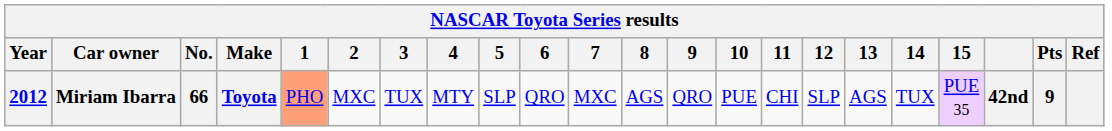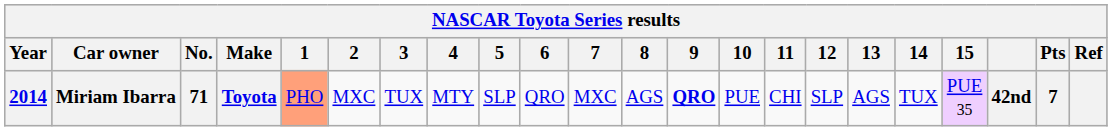Miriam Ibarra | Year: 2012 -> 2014
Miriam Ibarra | No.: 66 -> 71
Miriam Ibarra | 9: normal -> bold
Miriam Ibarra | Pts: 9 -> 7
